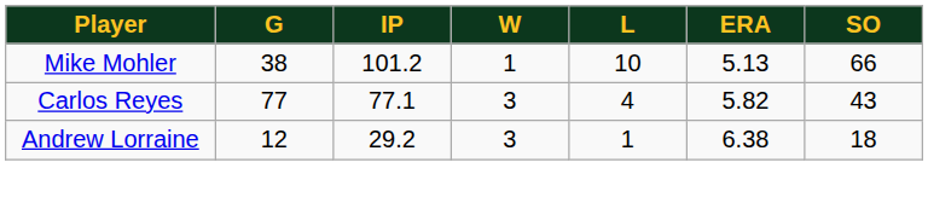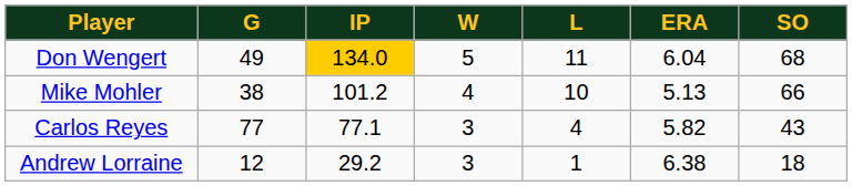+ row: Don Wengert | 49 | 134.0 | 5 | 11 | 6.04 | 68
Mike Mohler | W: 1 -> 4
